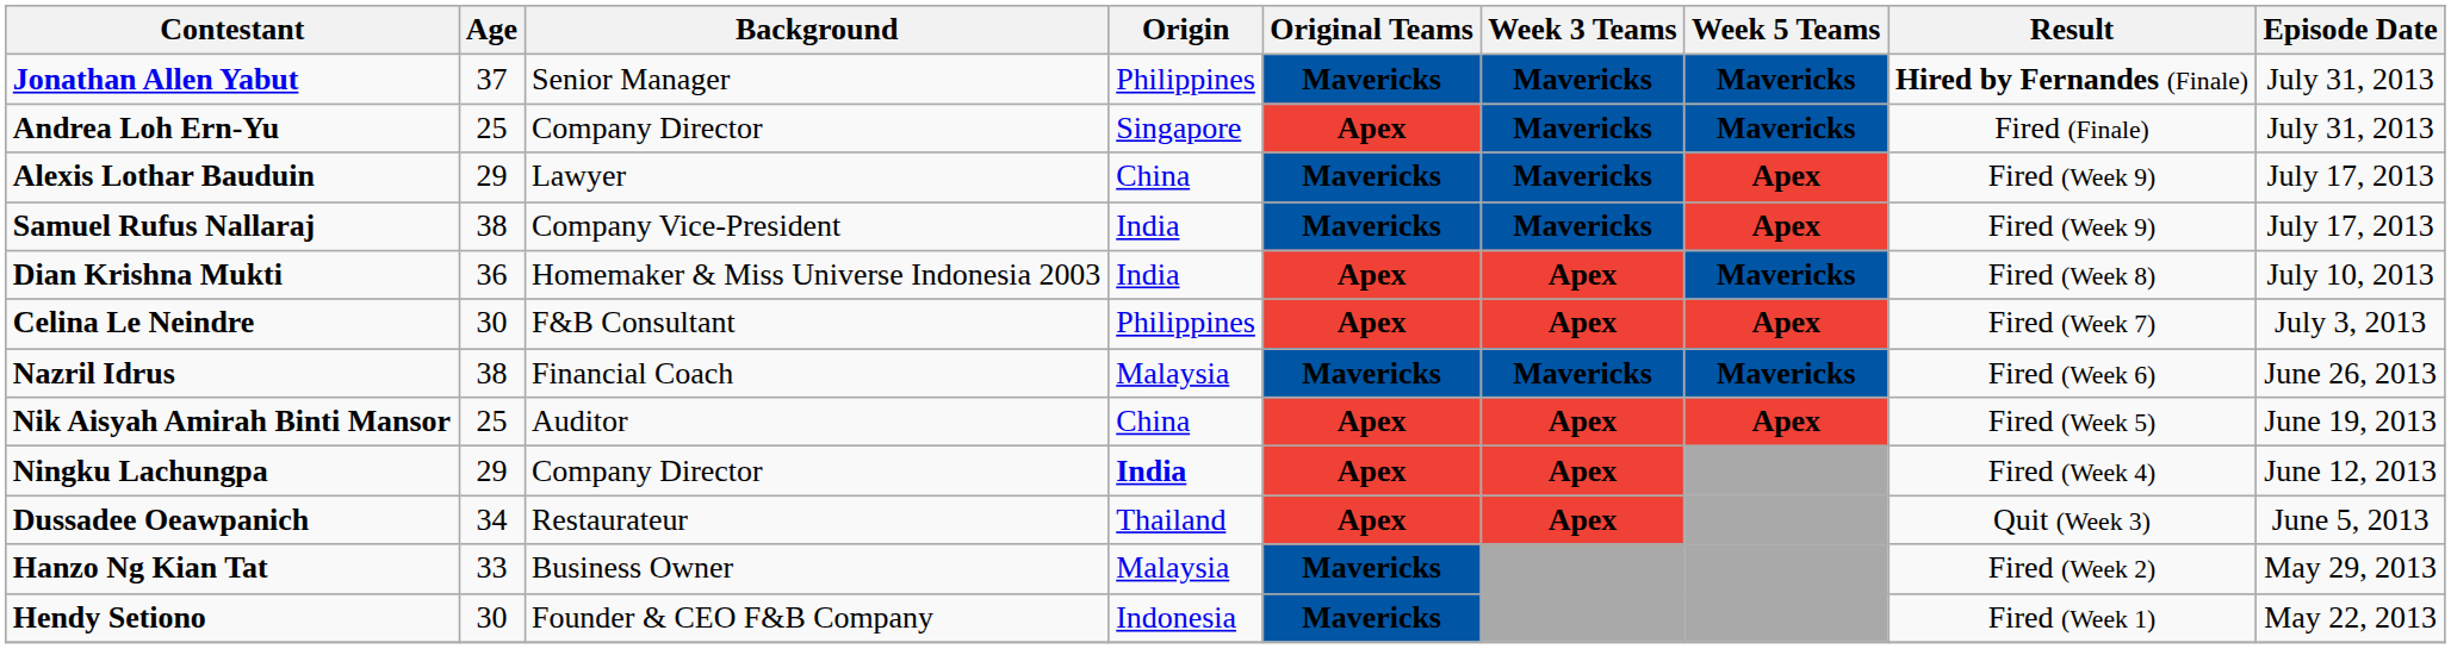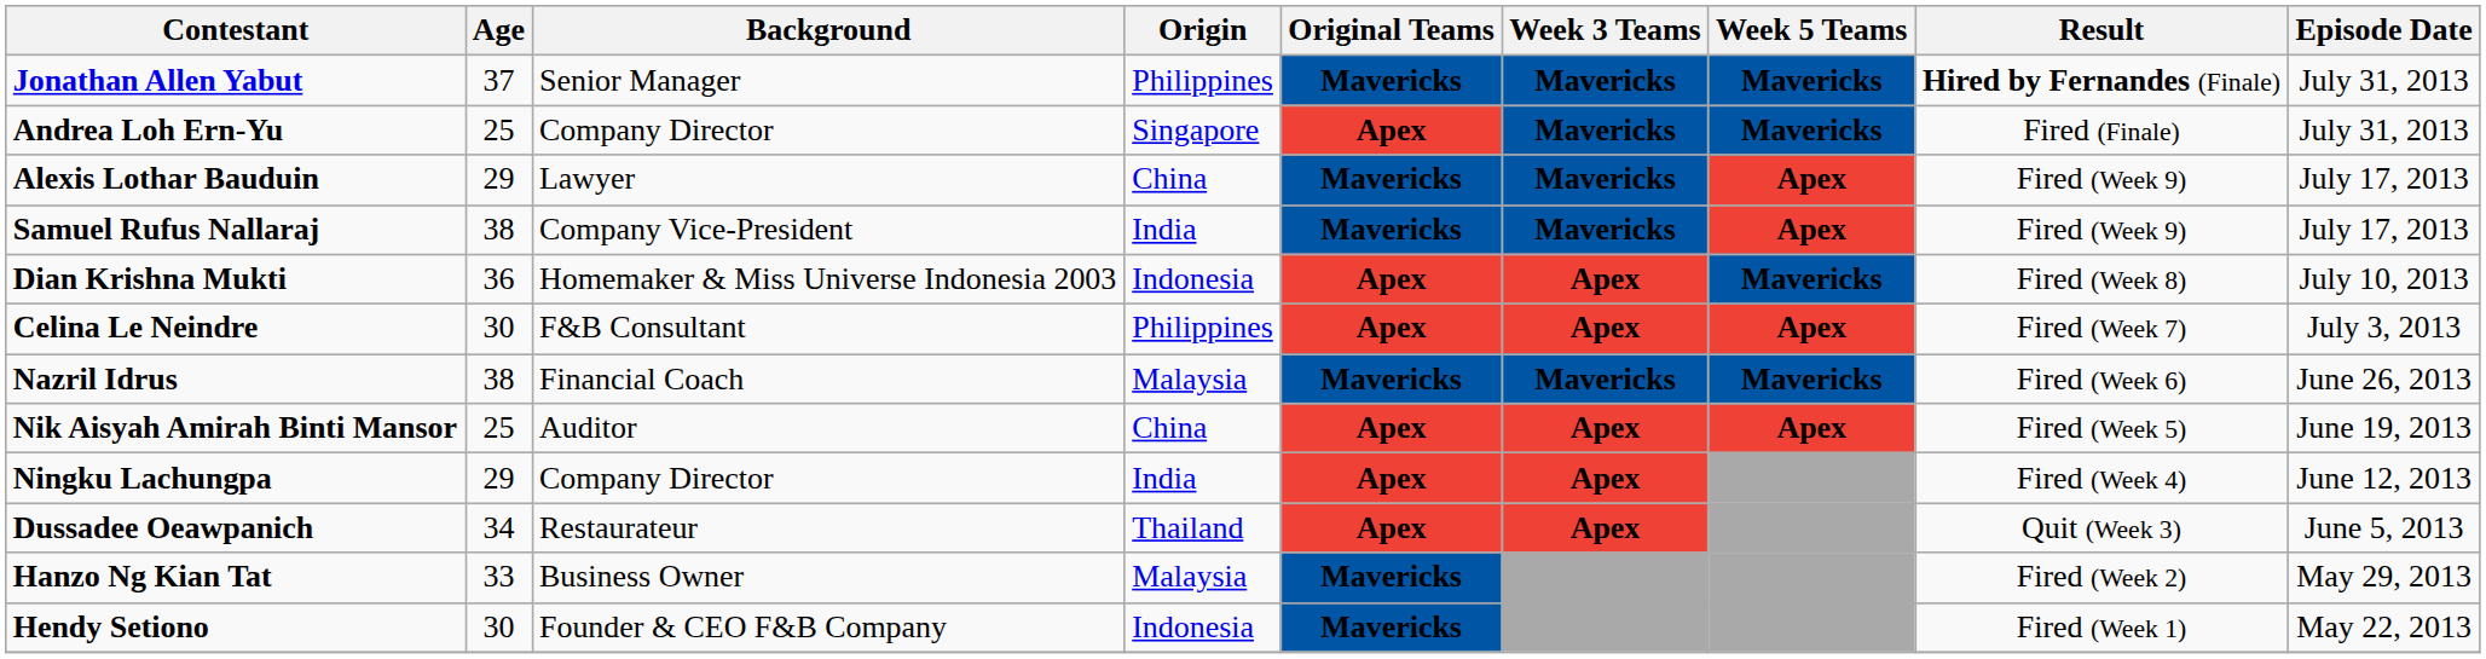Dian Krishna Mukti | Origin: India -> Indonesia
Ningku Lachungpa | Origin: bold -> normal
